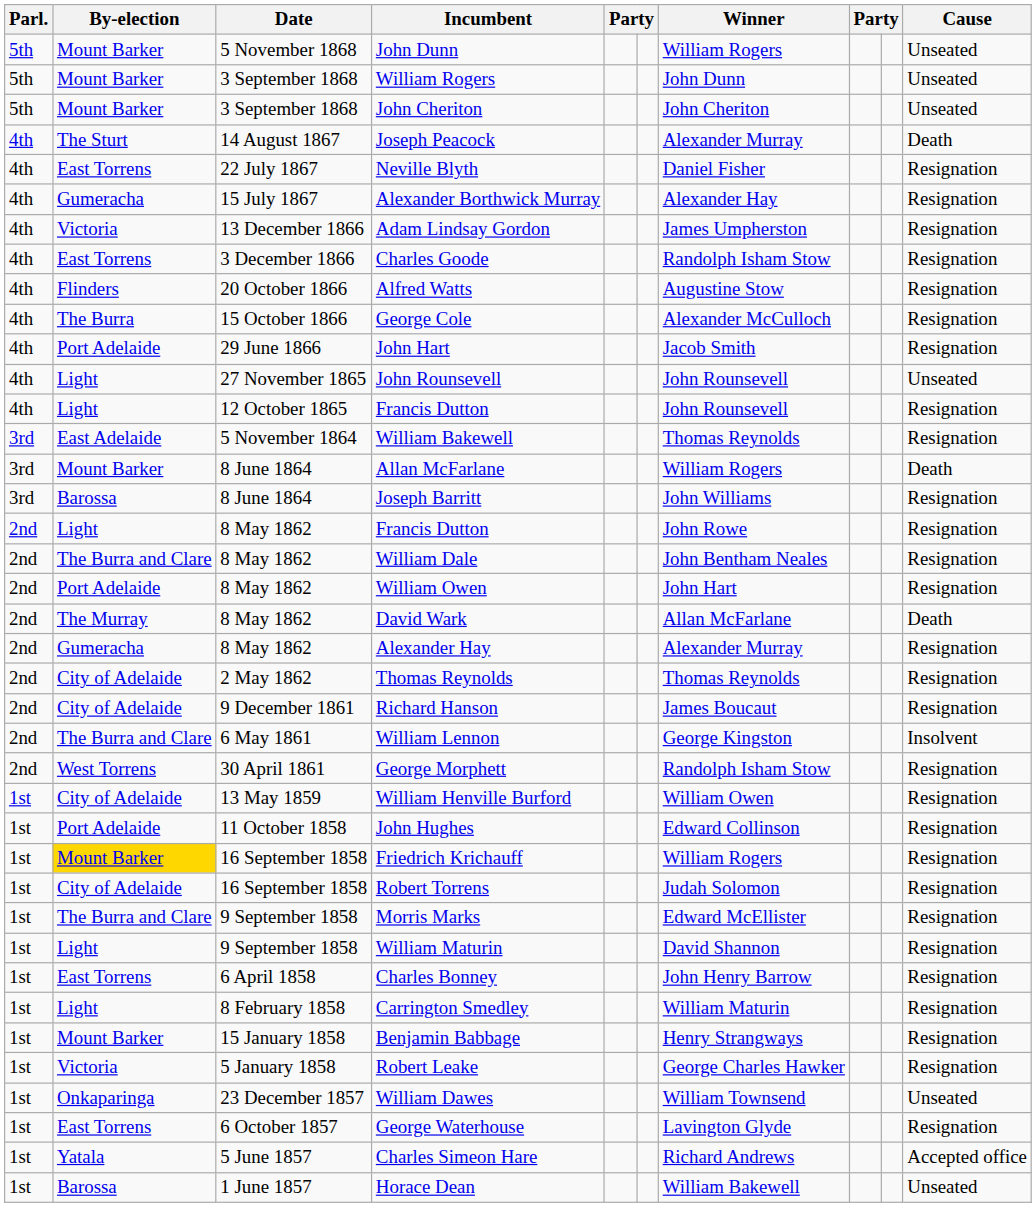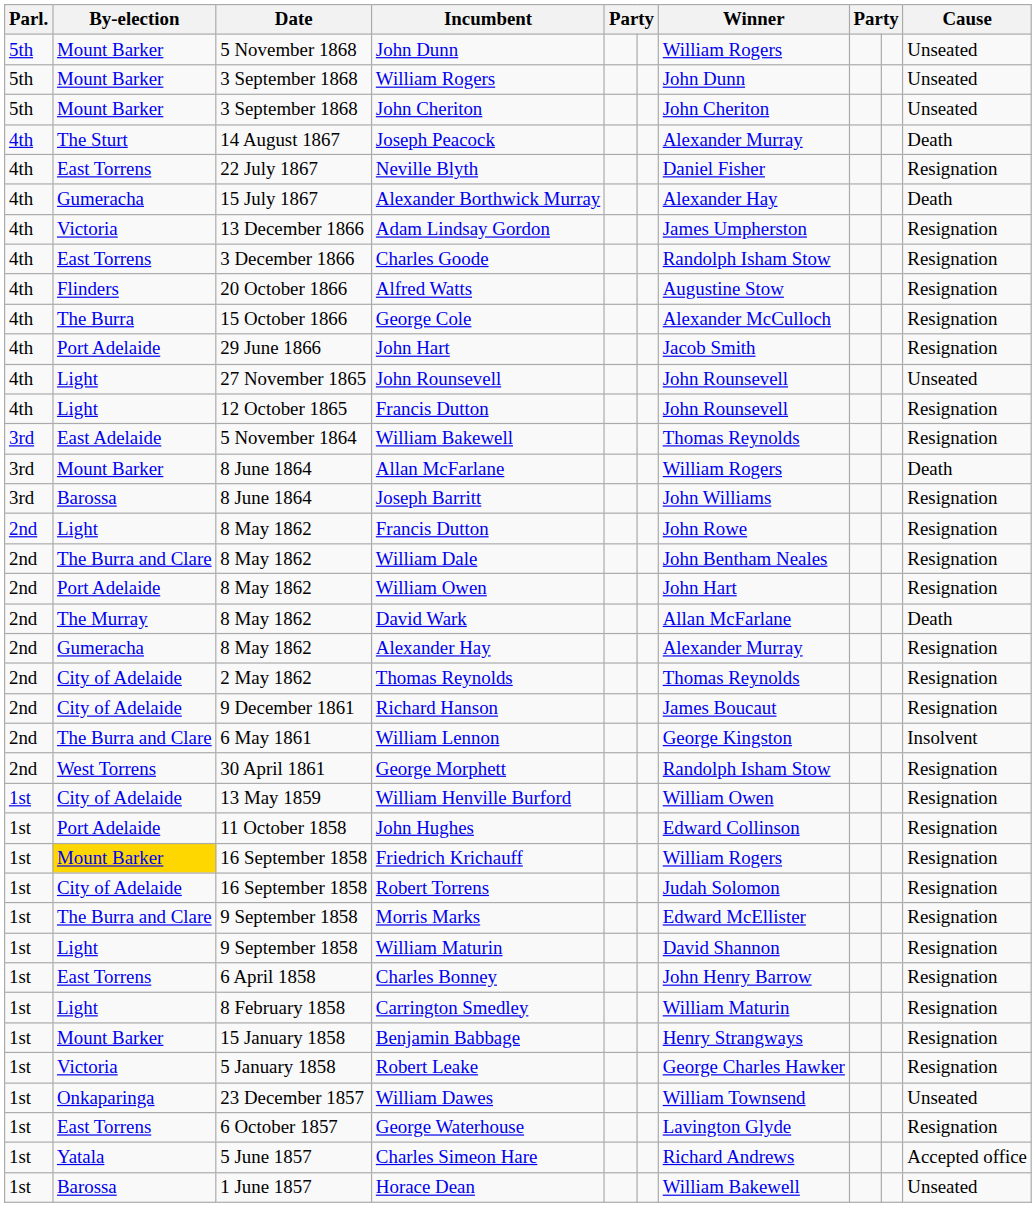Alexander Borthwick Murray | Cause: Resignation -> Death
